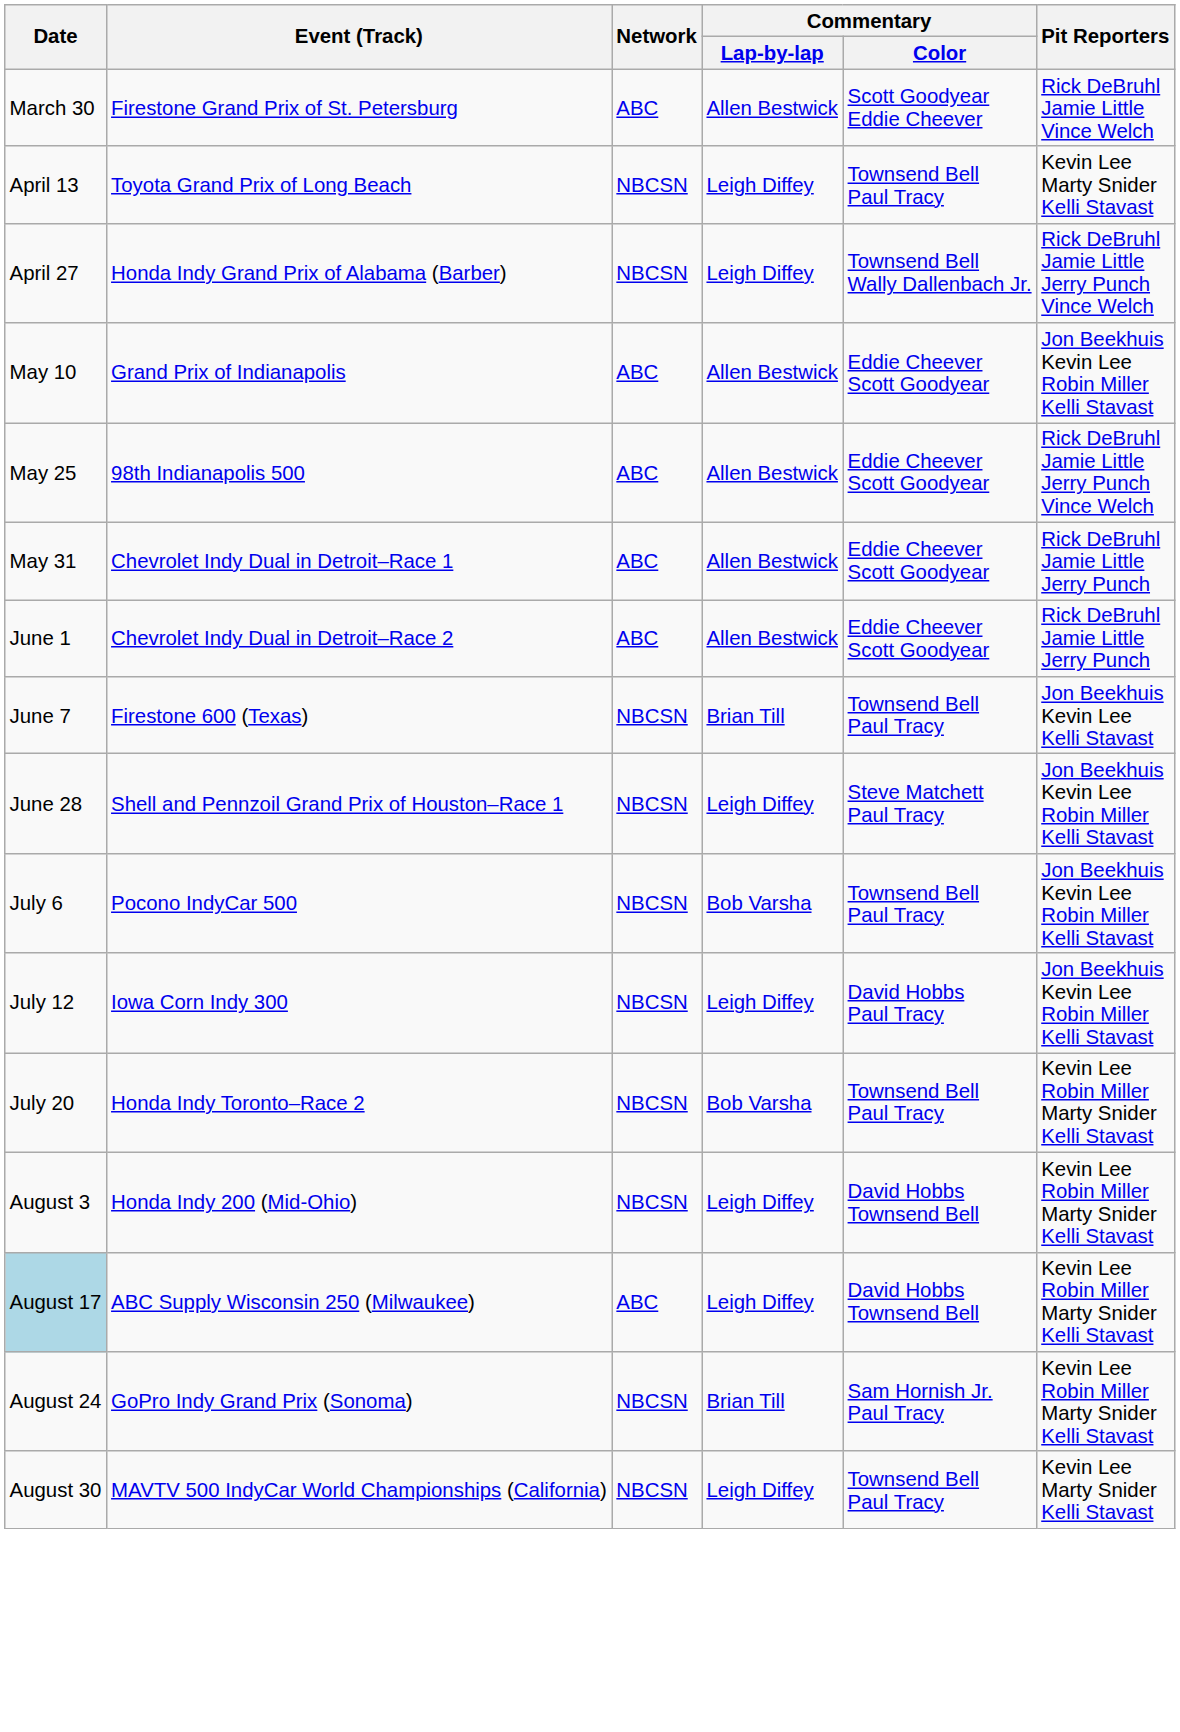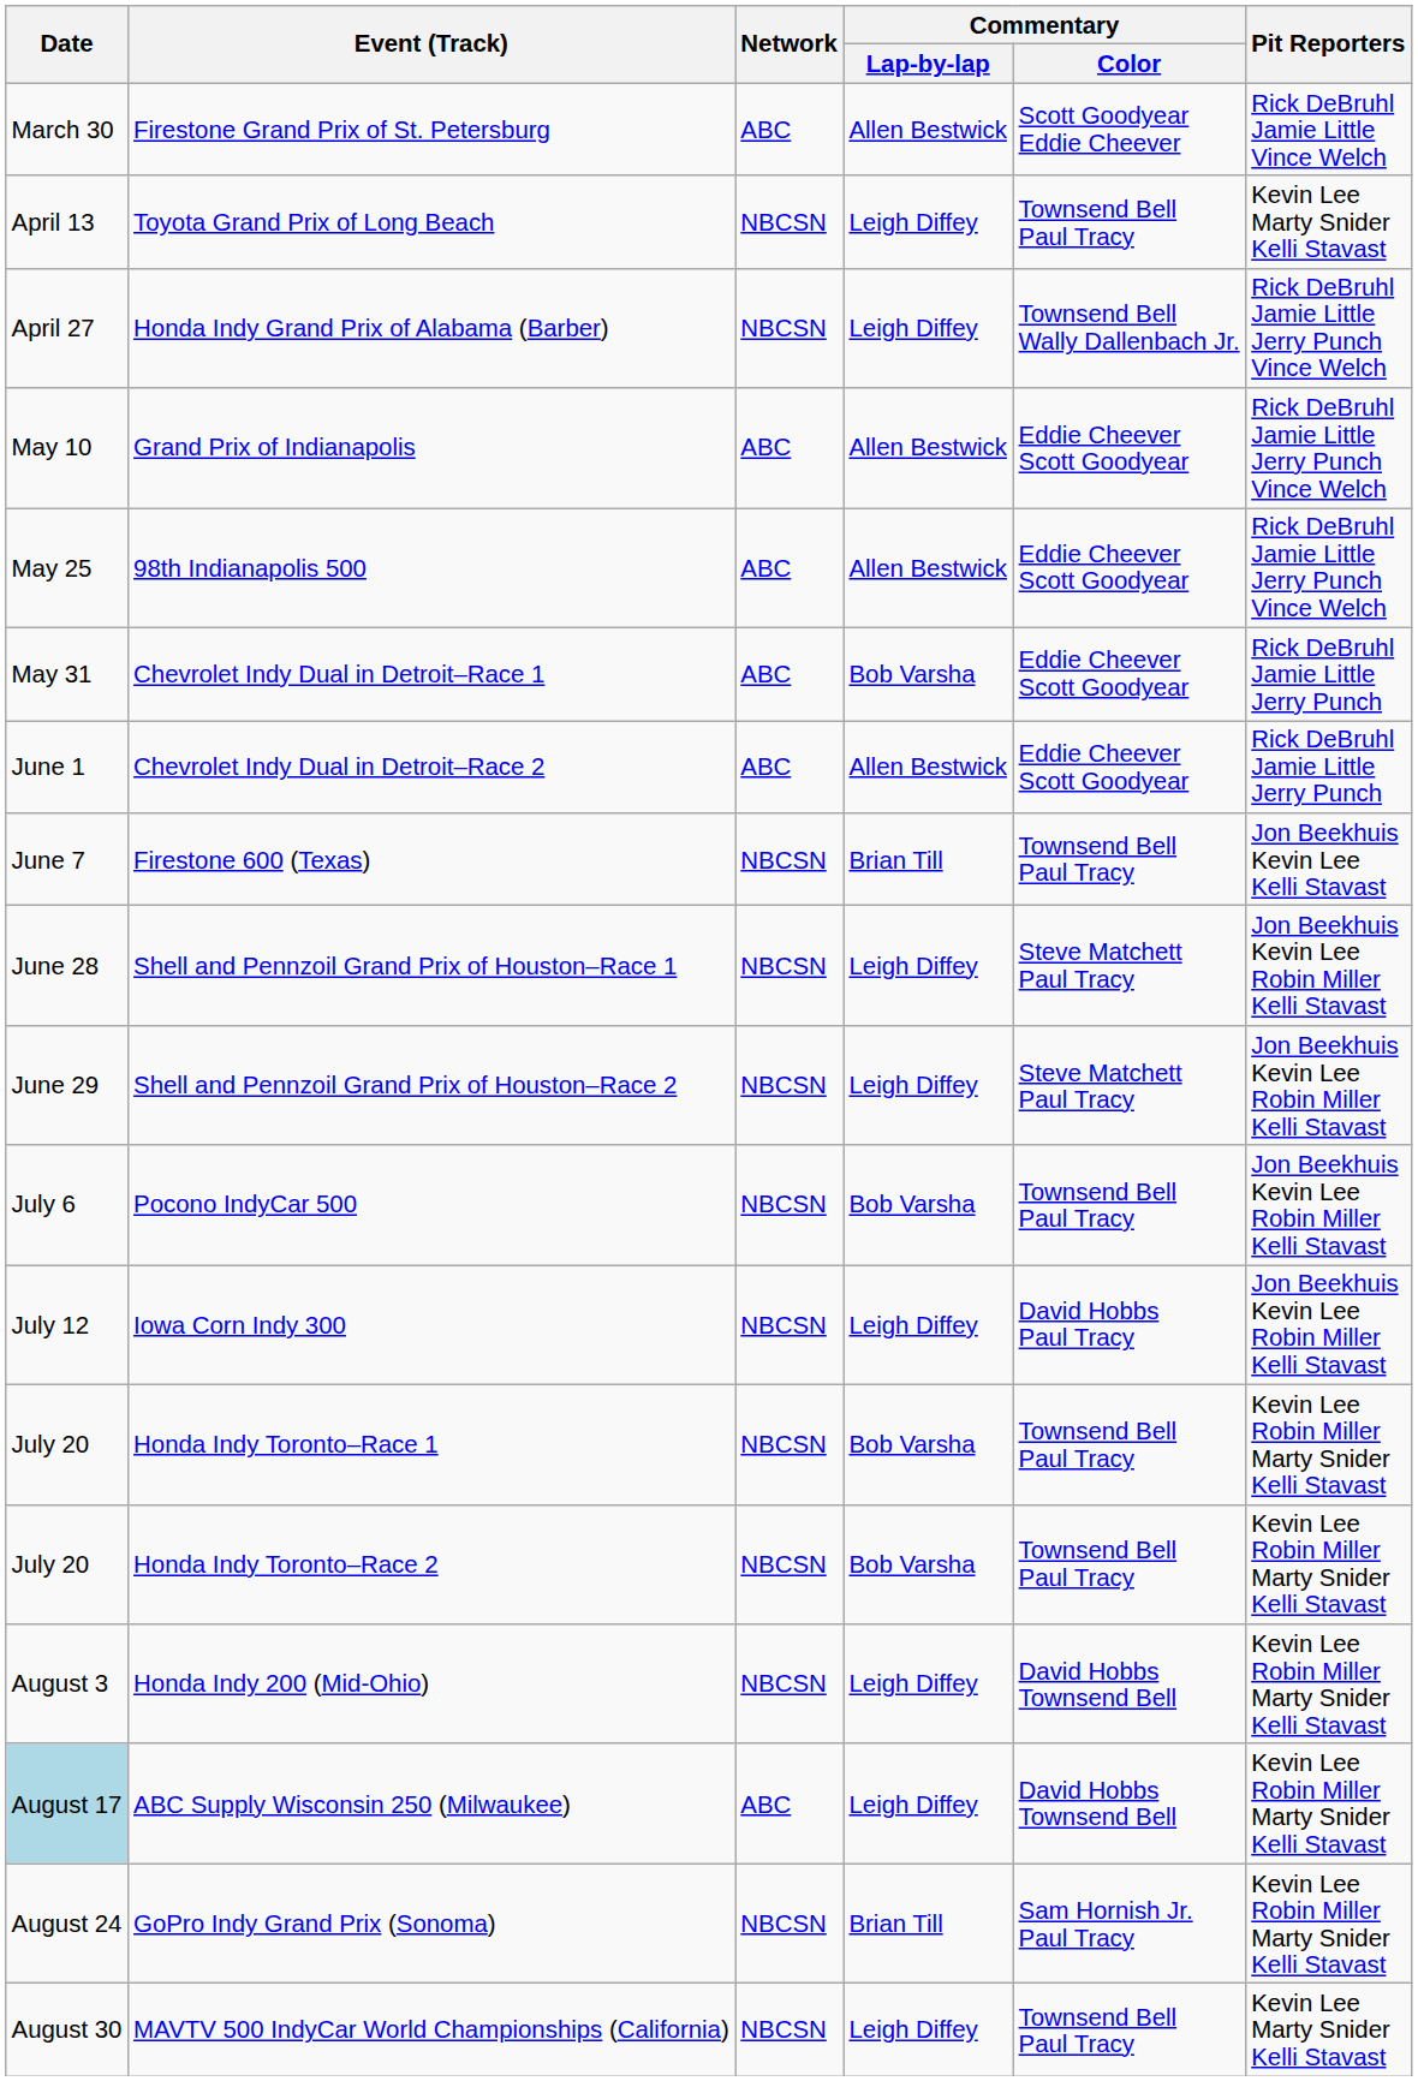Grand Prix of Indianapolis | Pit Reporters: Jon Beekhuis Kevin Lee Robin Miller Kelli Stavast -> Rick DeBruhl Jamie Little Jerry Punch Vince Welch
Chevrolet Indy Dual in Detroit–Race 1 | Commentary / Lap-by-lap: Allen Bestwick -> Bob Varsha
+ row: June 29 | Shell and Pennzoil Grand Prix of Houston–Race 2 | NBCSN | Leigh Diffey | Steve Matchett Paul Tracy | Jon Beekhuis Kevin Lee Robin Miller Kelli Stavast
+ row: July 20 | Honda Indy Toronto–Race 1 | NBCSN | Bob Varsha | Townsend Bell Paul Tracy | Kevin Lee Robin Miller Marty Snider Kelli Stavast
